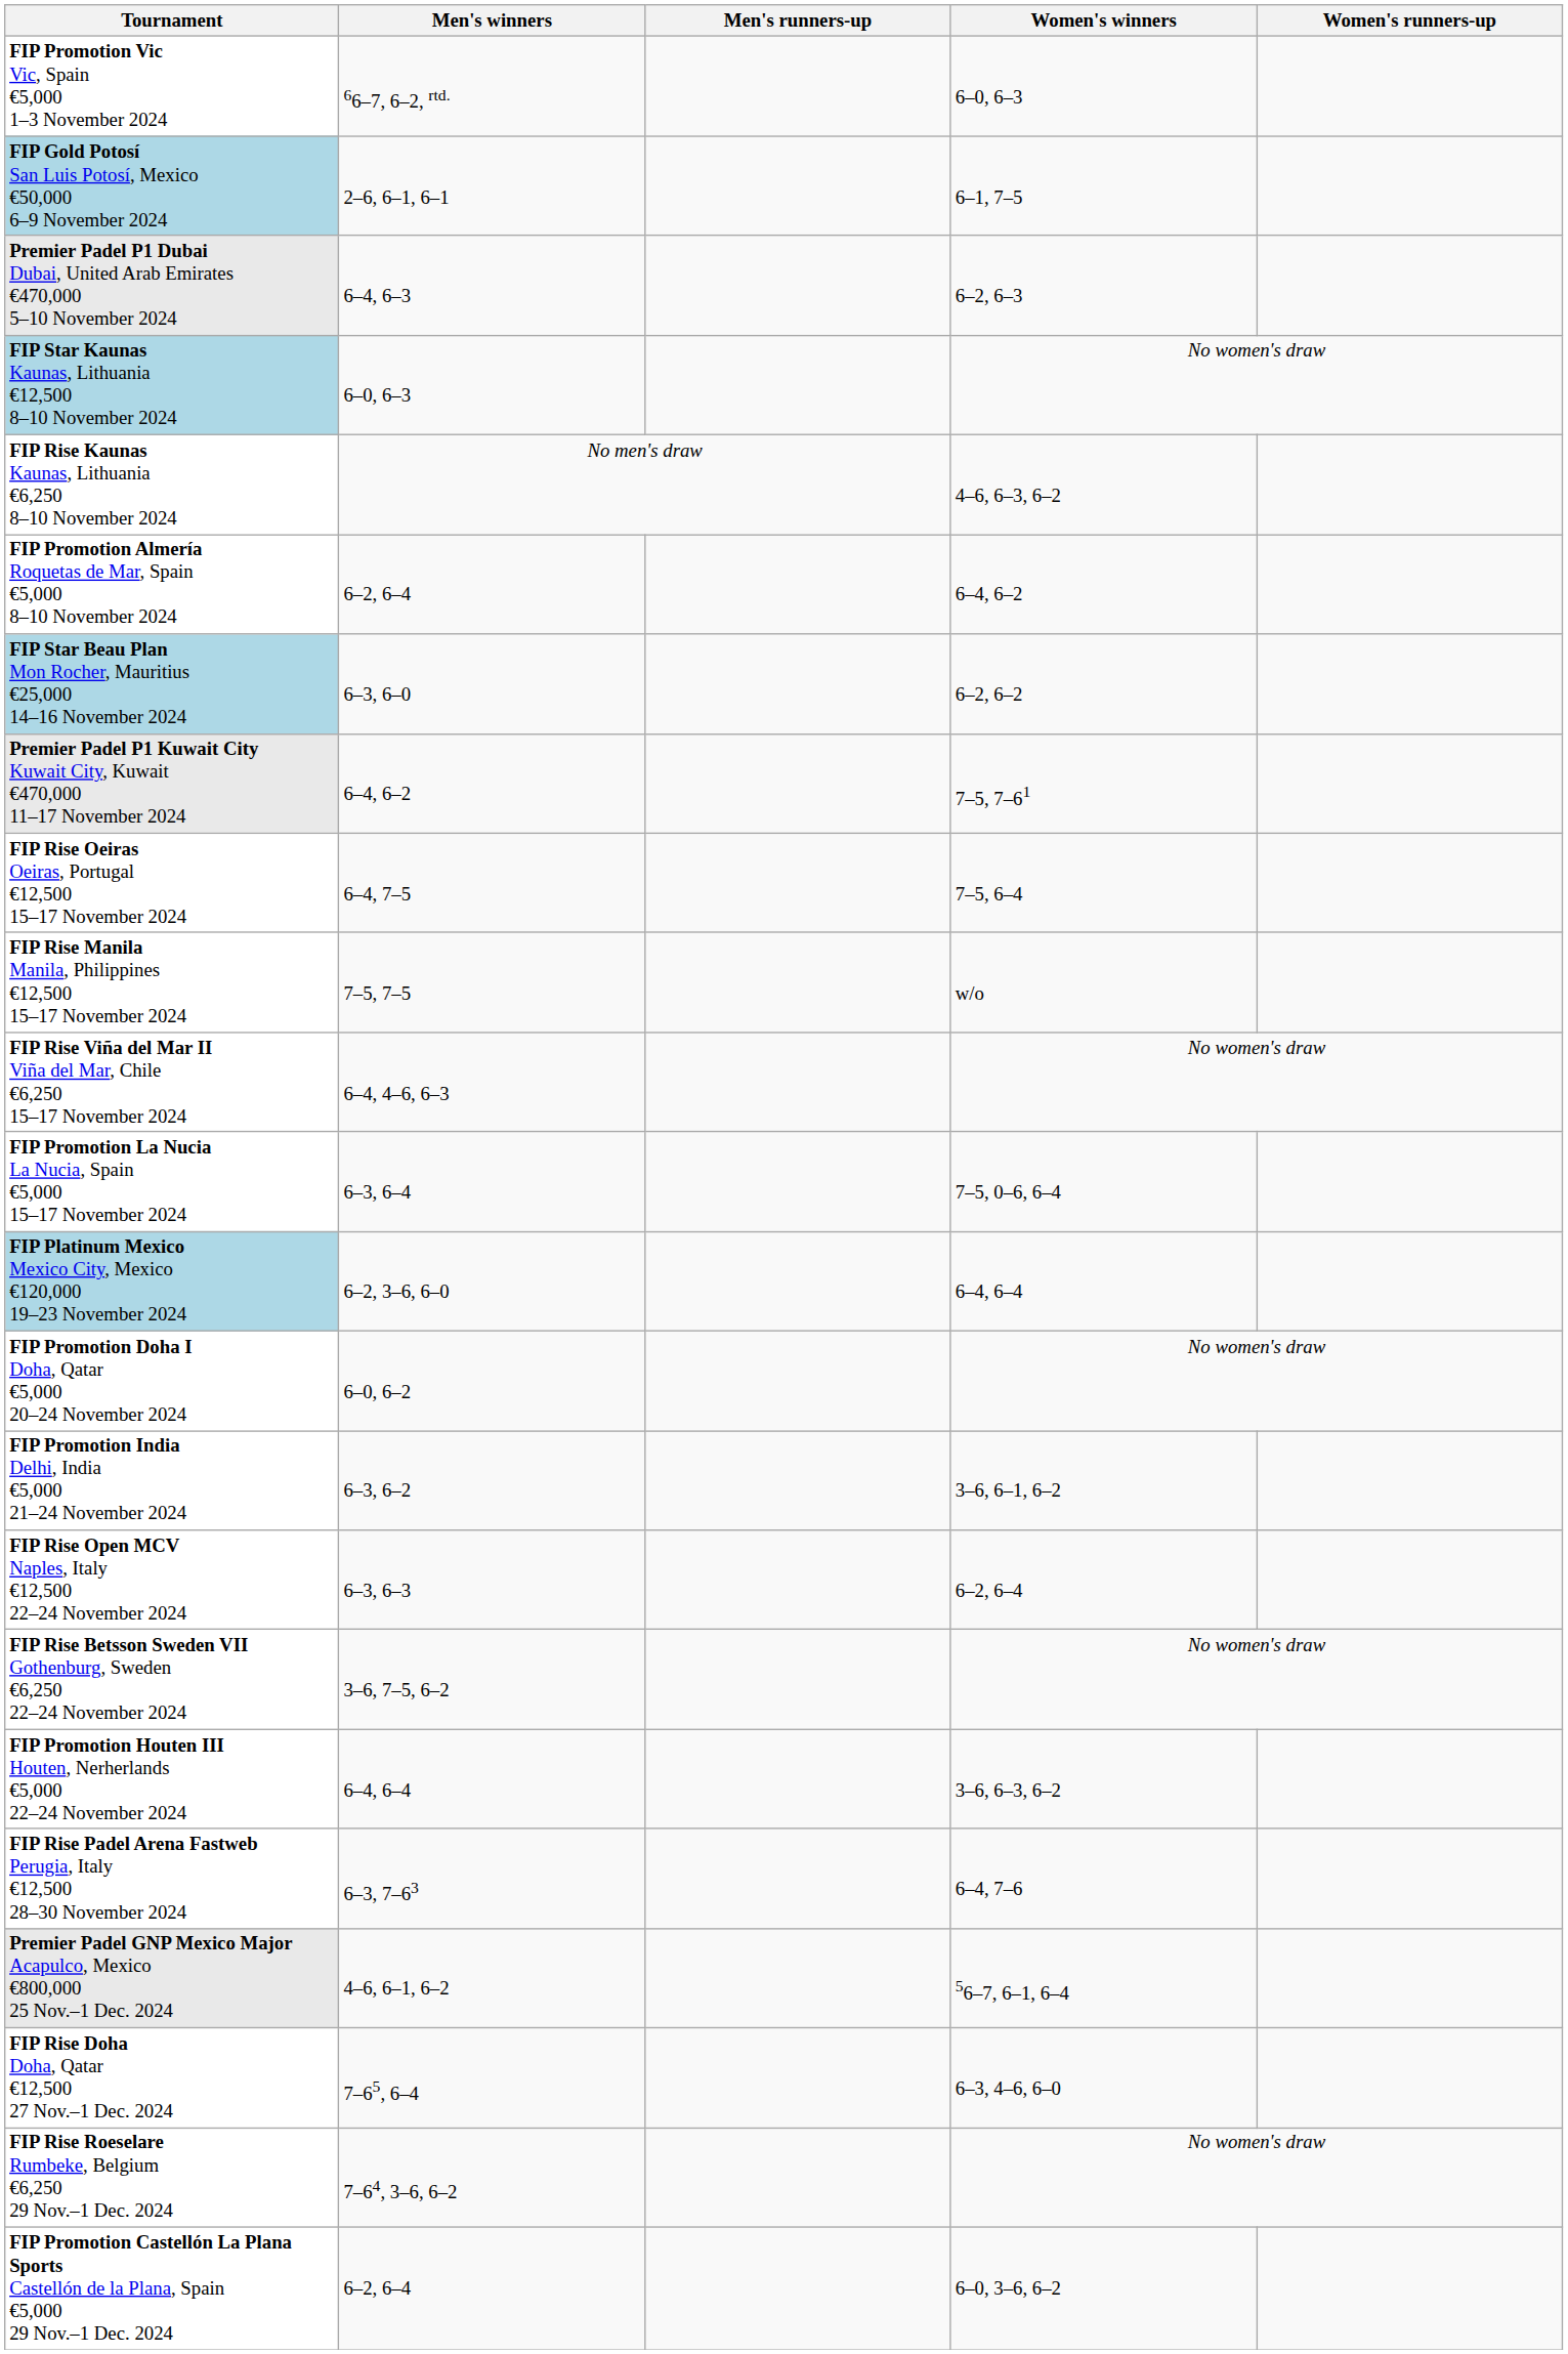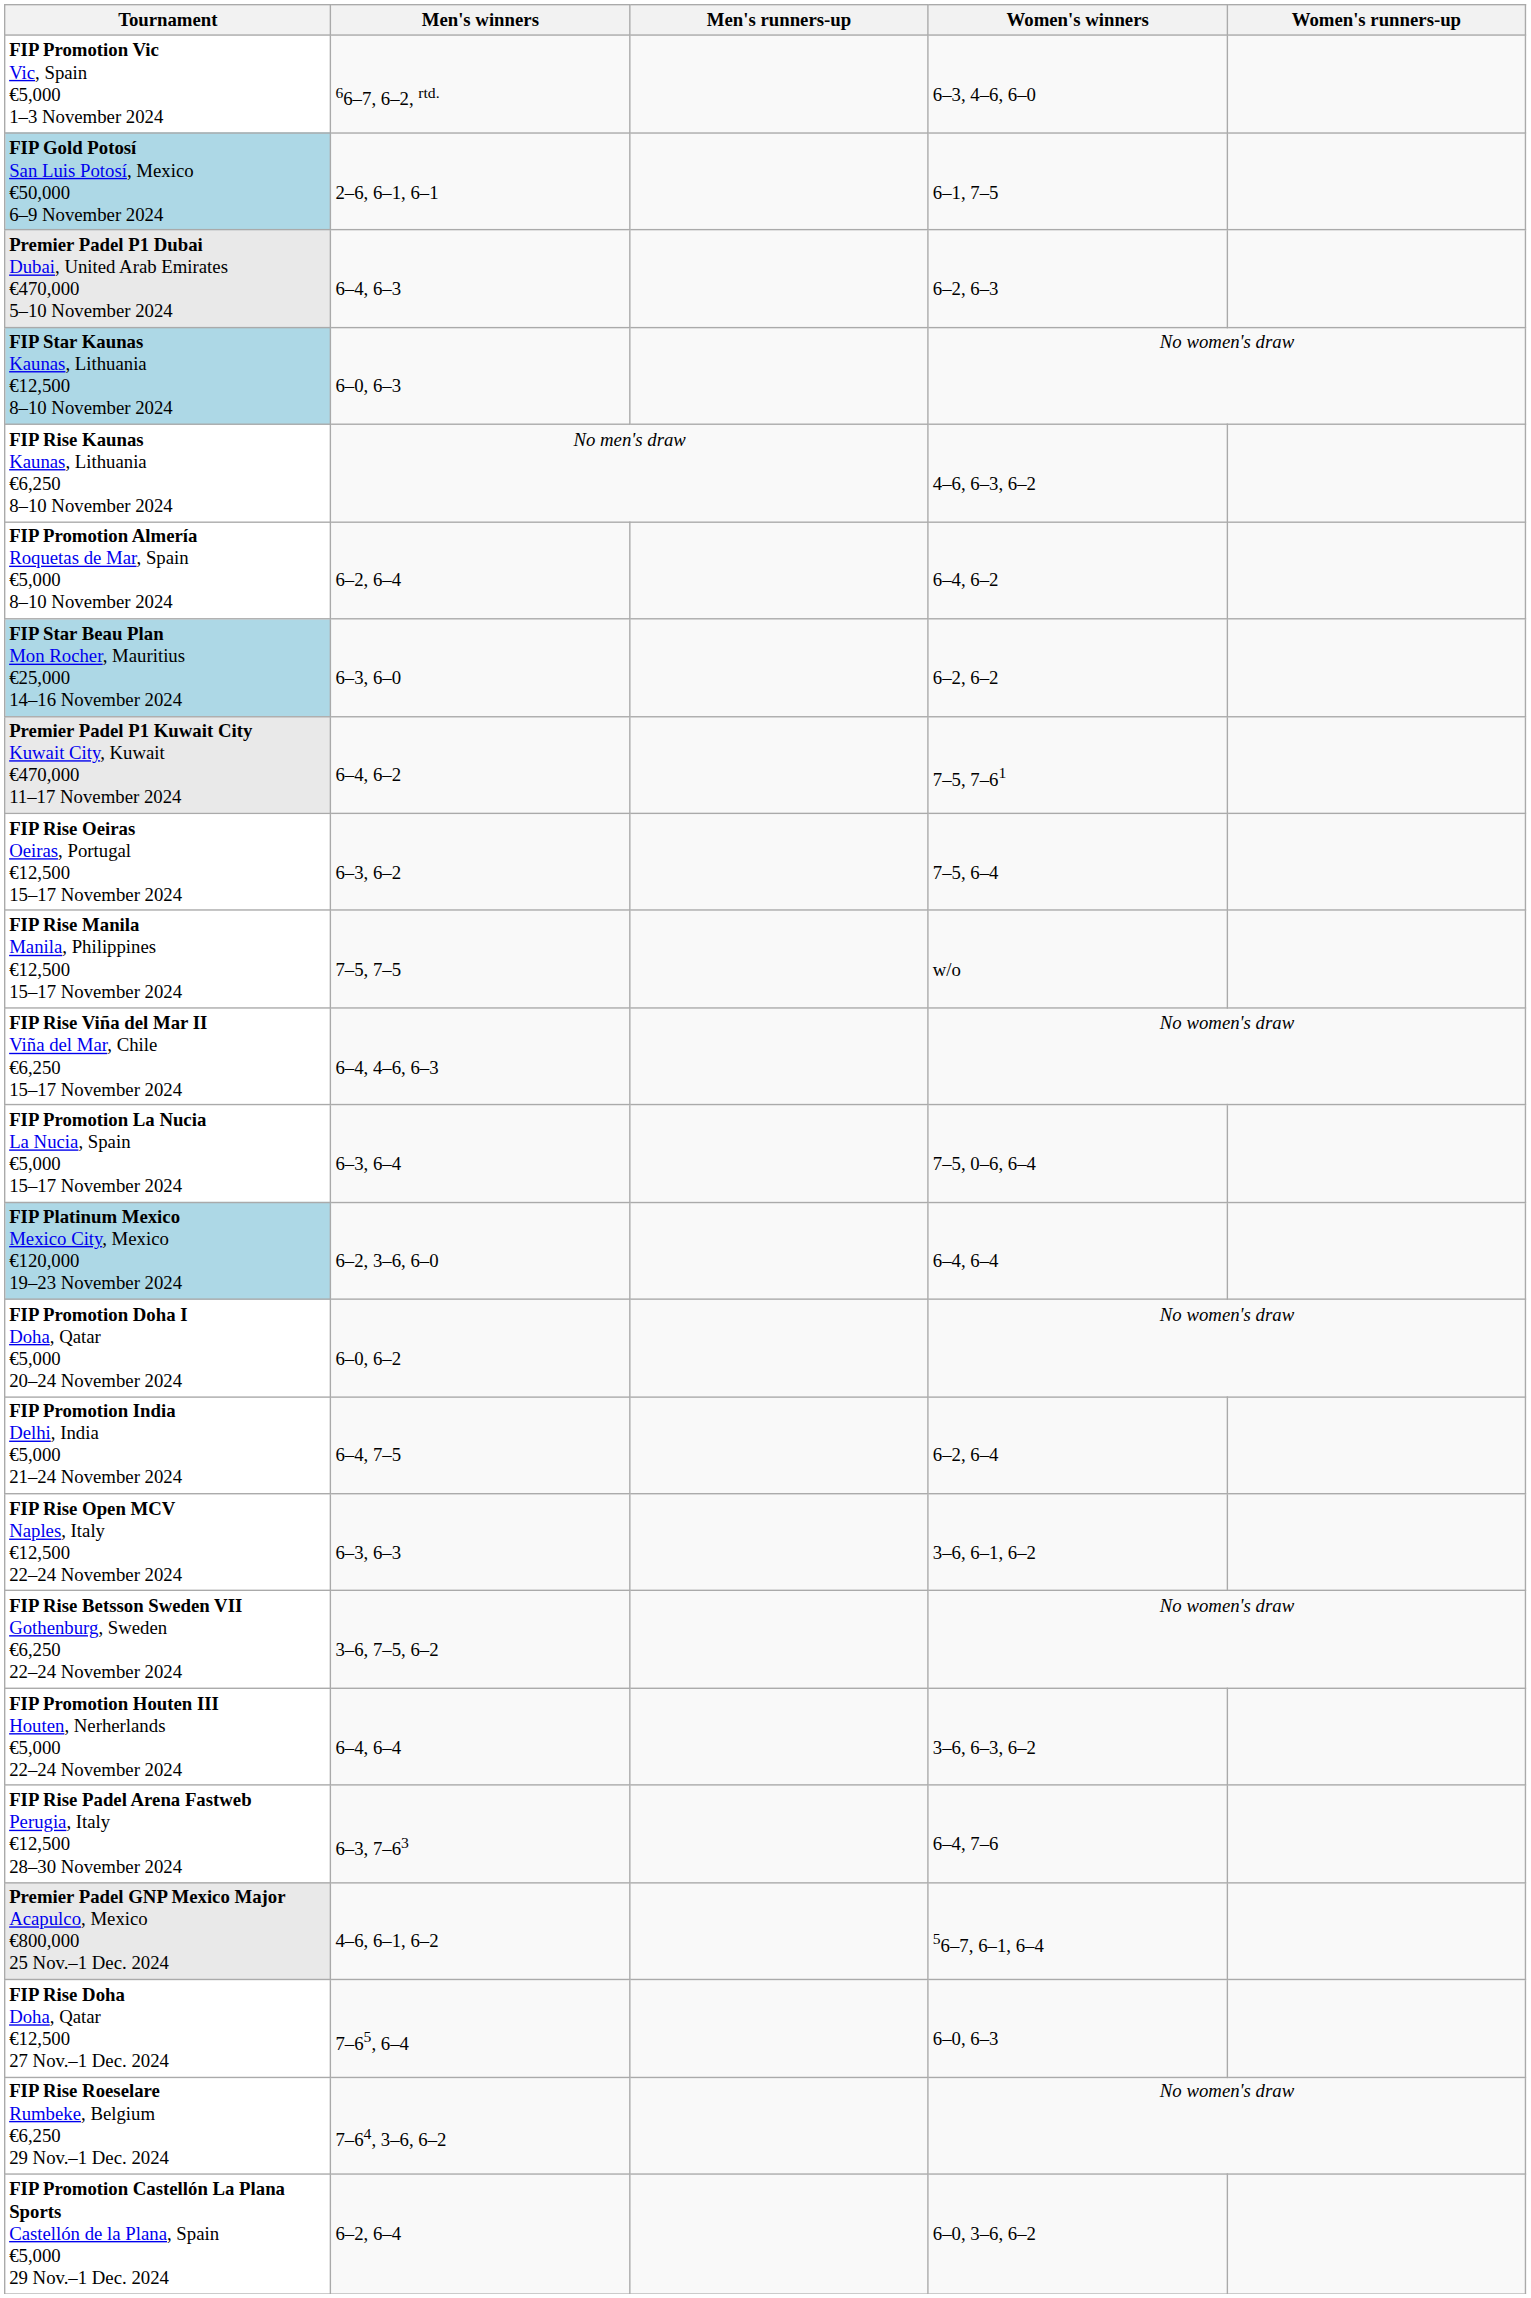FIP Promotion Vic Vic, Spain €5,000 1–3 November 2024 | Women's winners: 6–0, 6–3 -> 6–3, 4–6, 6–0
FIP Rise Oeiras Oeiras, Portugal €12,500 15–17 November 2024 | Men's winners: 6–4, 7–5 -> 6–3, 6–2
FIP Promotion India Delhi, India €5,000 21–24 November 2024 | Men's winners: 6–3, 6–2 -> 6–4, 7–5
FIP Promotion India Delhi, India €5,000 21–24 November 2024 | Women's winners: 3–6, 6–1, 6–2 -> 6–2, 6–4
FIP Rise Open MCV Naples, Italy €12,500 22–24 November 2024 | Women's winners: 6–2, 6–4 -> 3–6, 6–1, 6–2
FIP Rise Doha Doha, Qatar €12,500 27 Nov.–1 Dec. 2024 | Women's winners: 6–3, 4–6, 6–0 -> 6–0, 6–3
